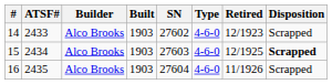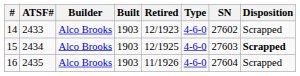columns swapped: SN <-> Retired
